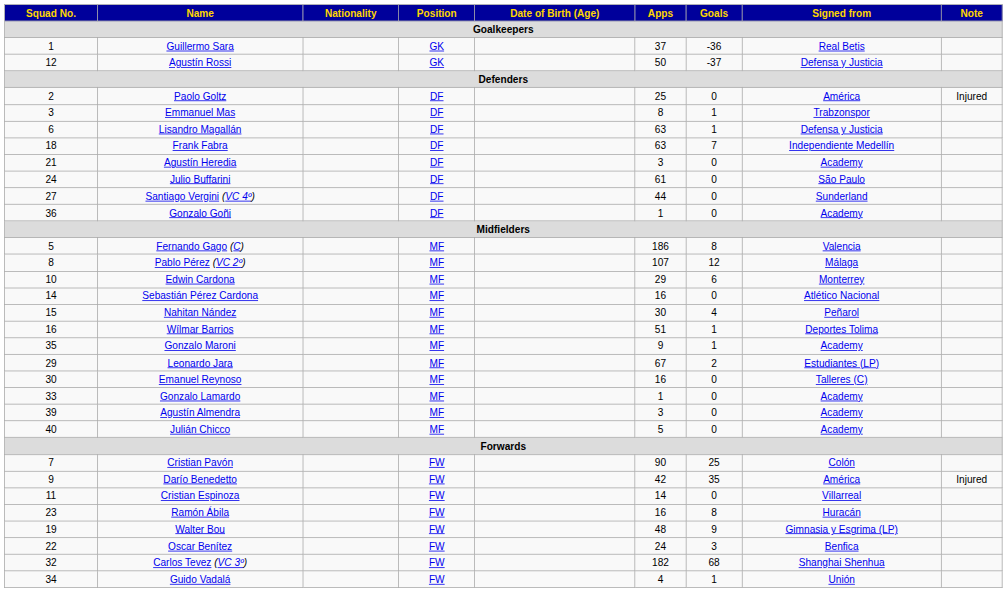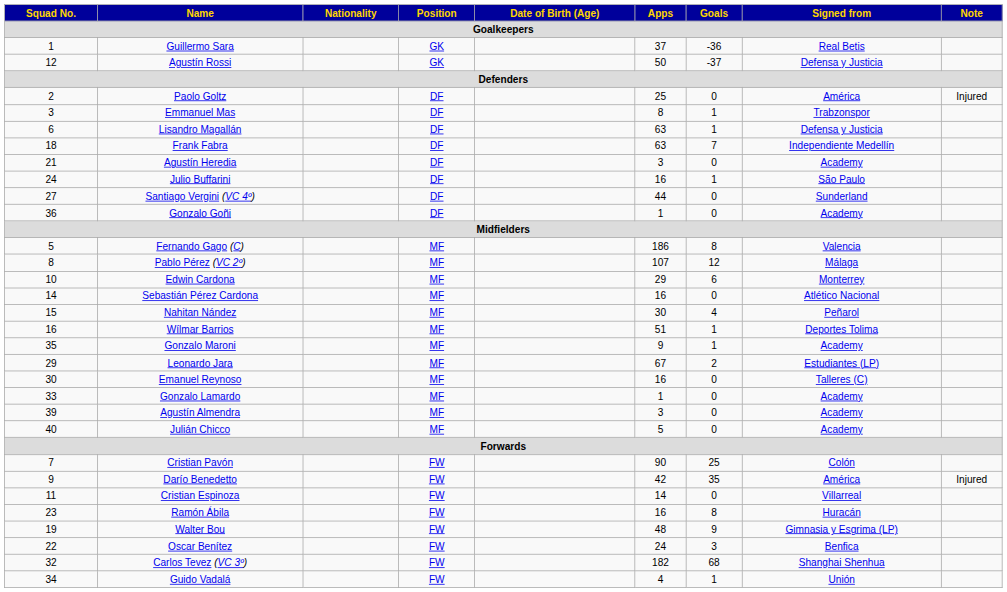Julio Buffarini | Apps: 61 -> 16
Julio Buffarini | Goals: 0 -> 1
